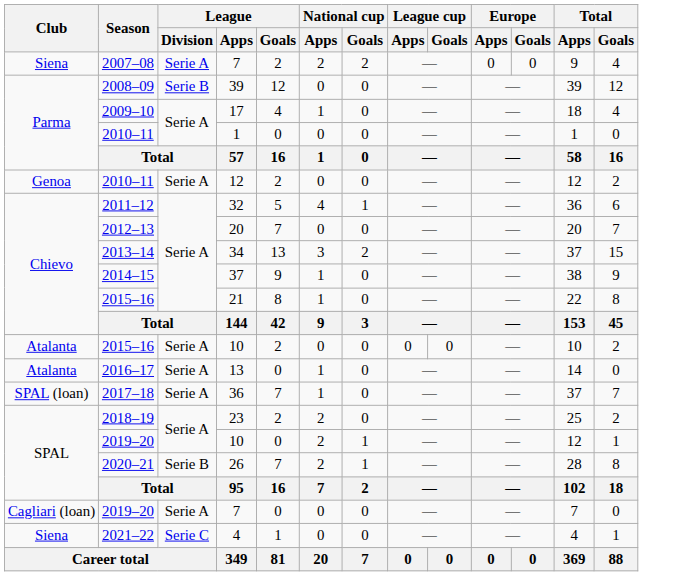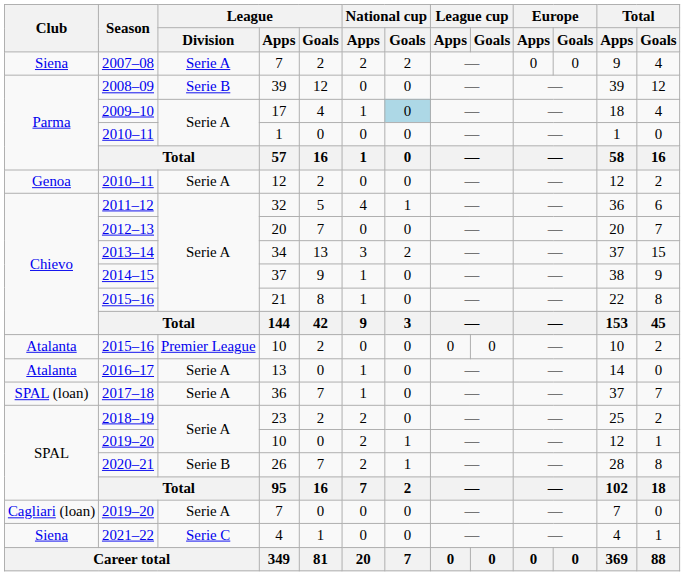17 | National cup / Goals: no background -> lightblue background
2015–16 / 10 | League / Division: Serie A -> Premier League
